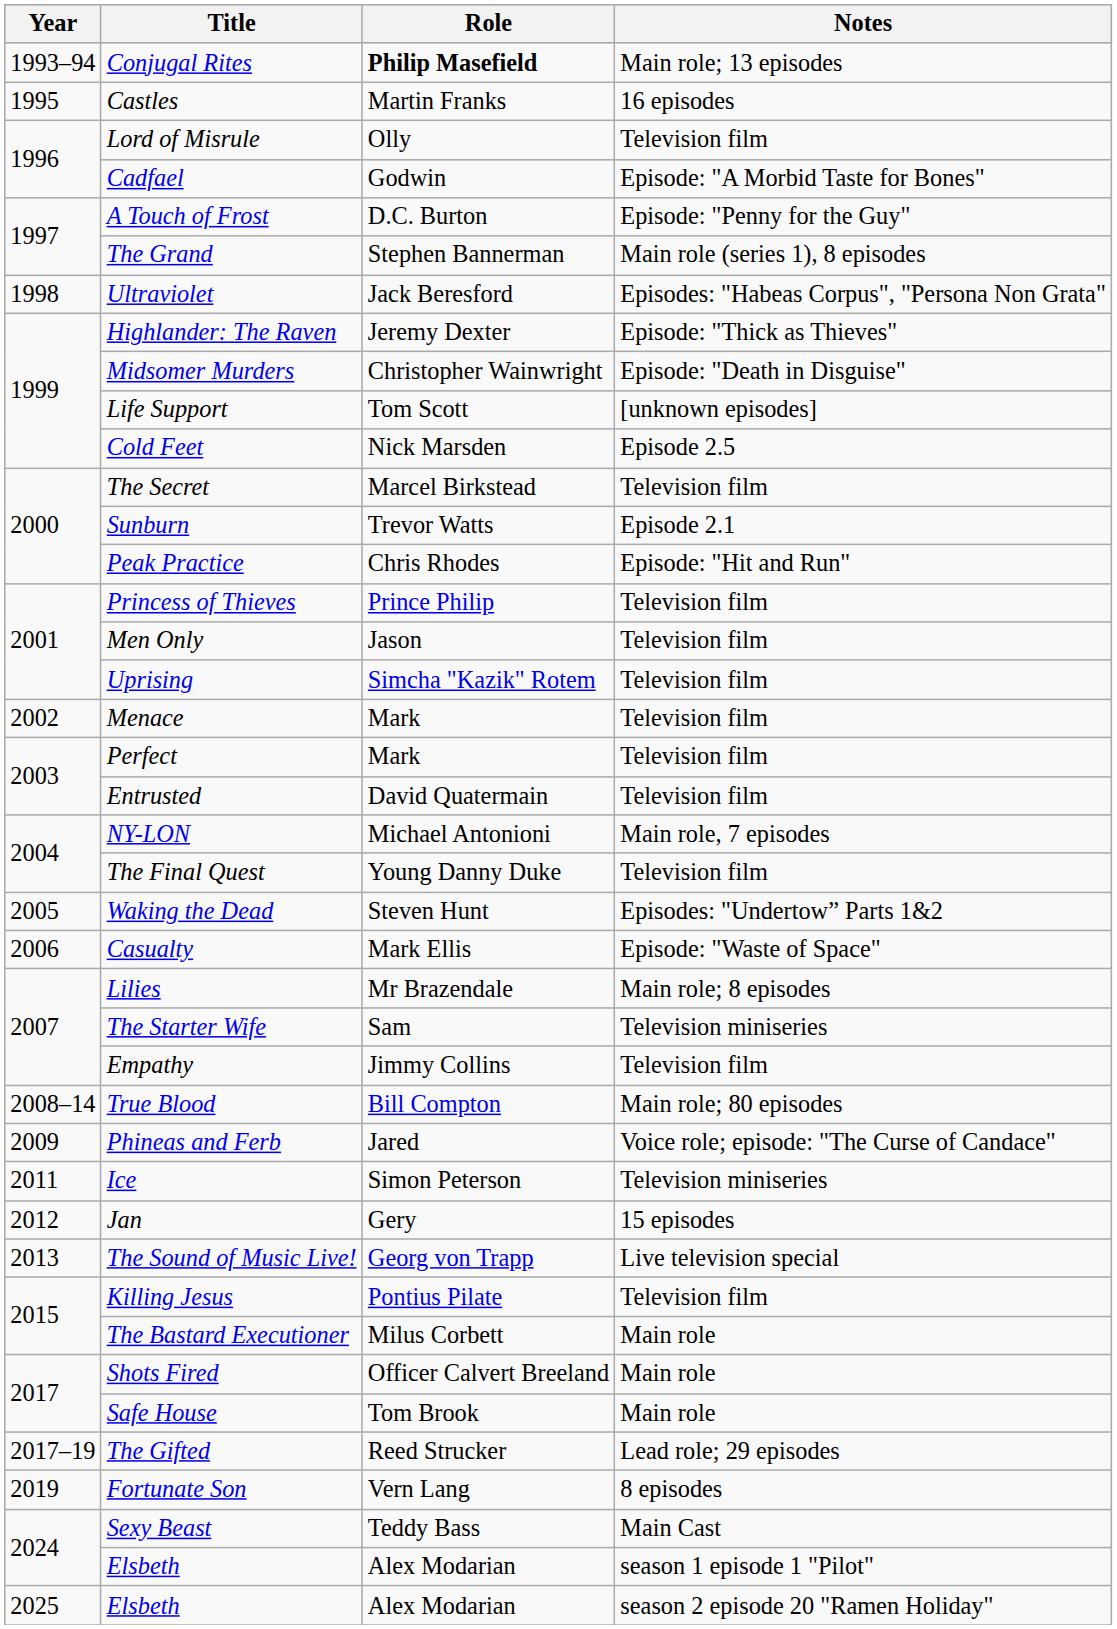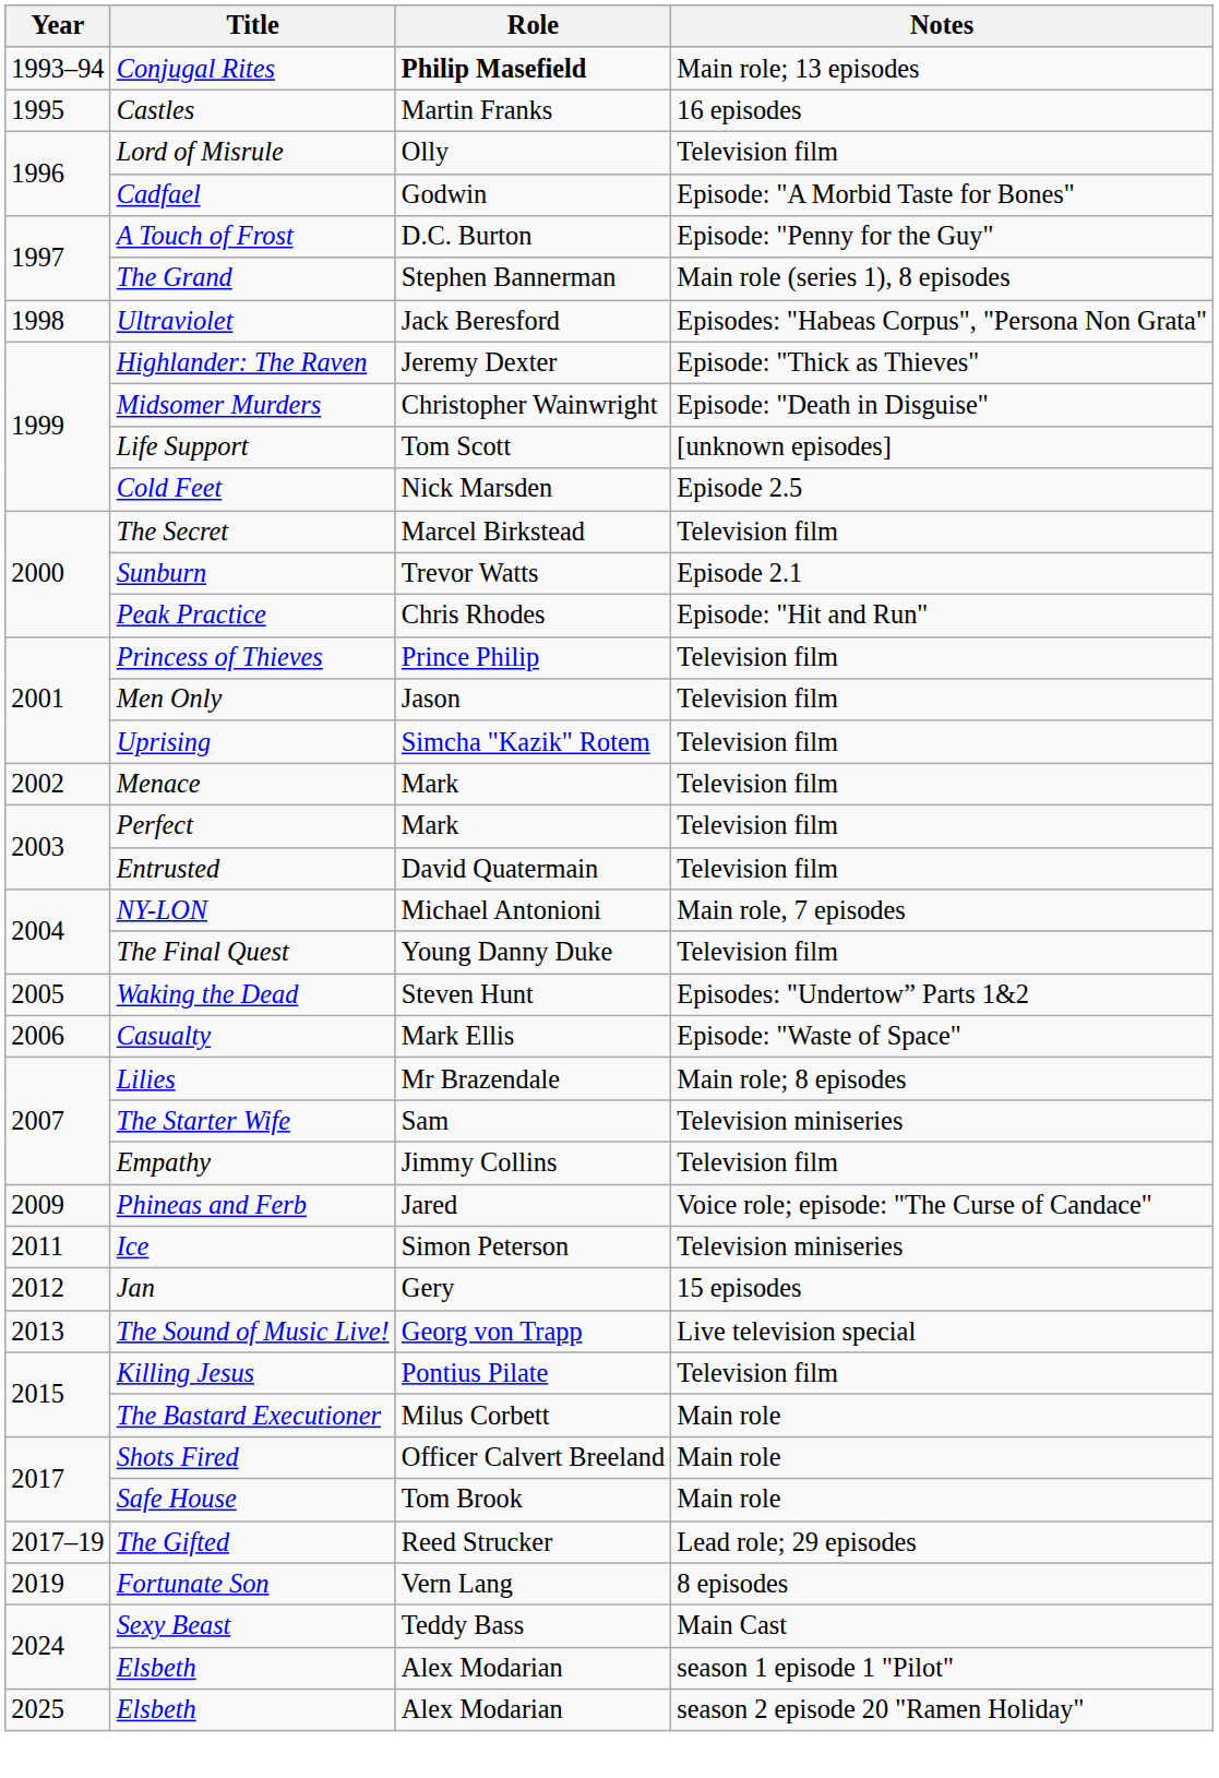- row: 2008–14 | True Blood | Bill Compton | Main role; 80 episodes
